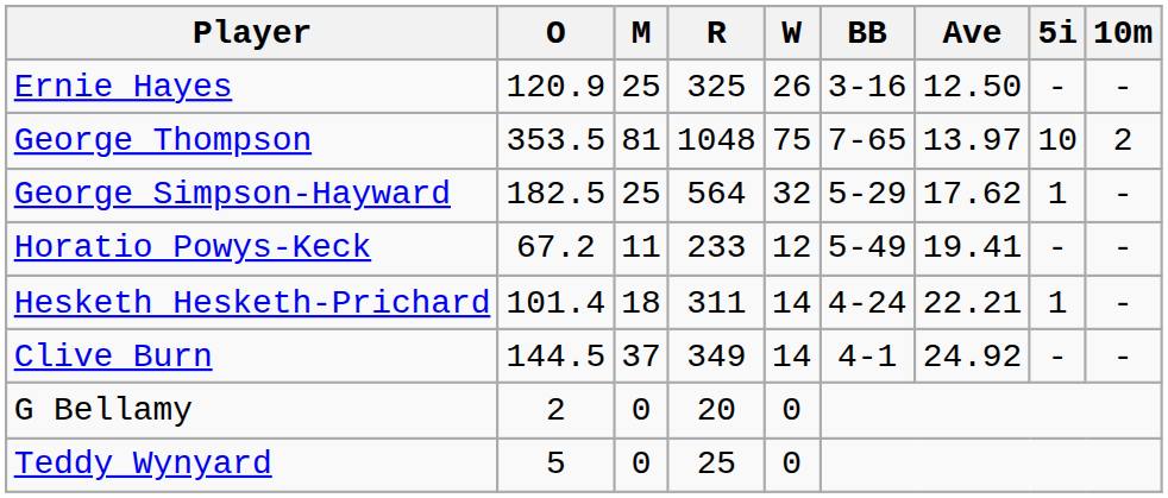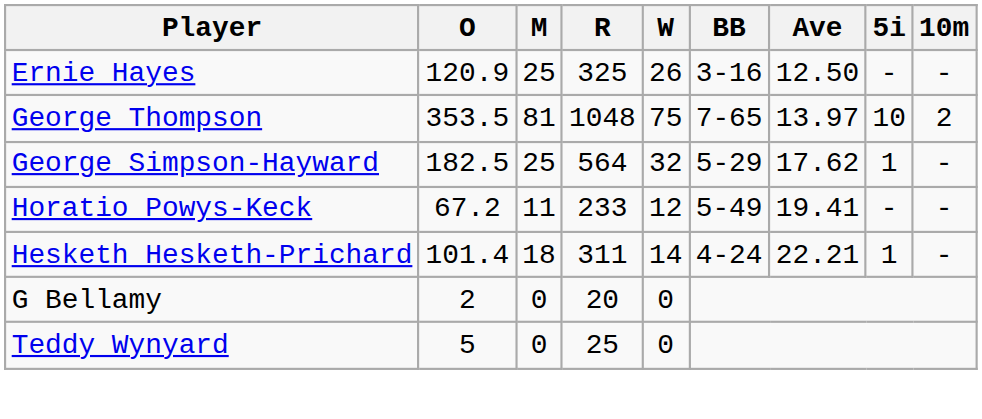- row: Clive Burn | 144.5 | 37 | 349 | 14 | 4-1 | 24.92 | - | -
